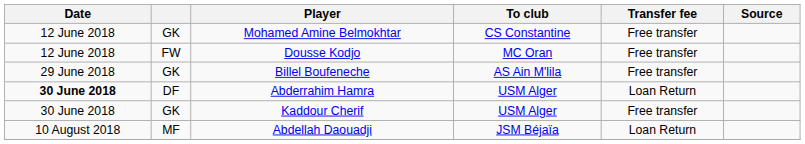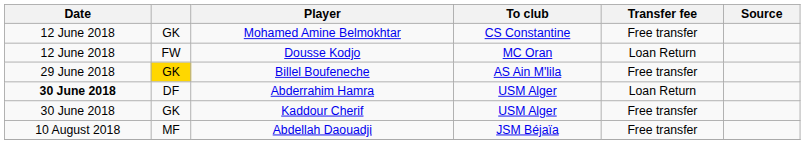Dousse Kodjo | Transfer fee: Free transfer -> Loan Return
Billel Boufeneche | column 2: no background -> gold background
Abdellah Daouadji | Transfer fee: Loan Return -> Free transfer
